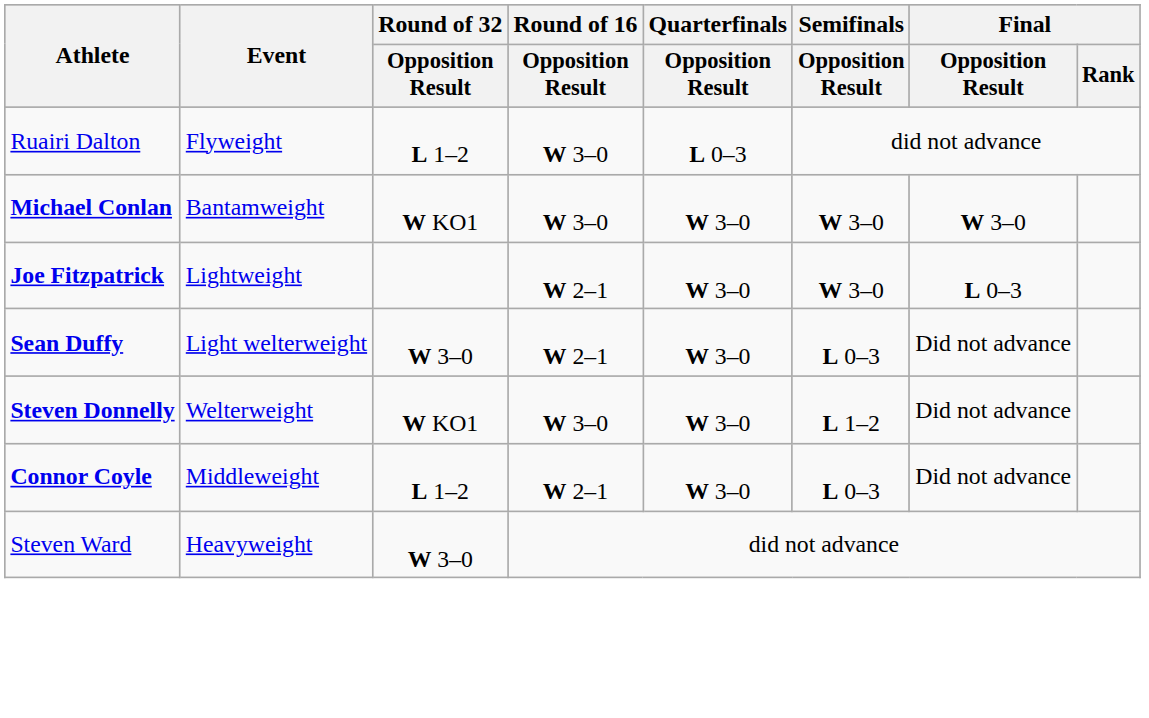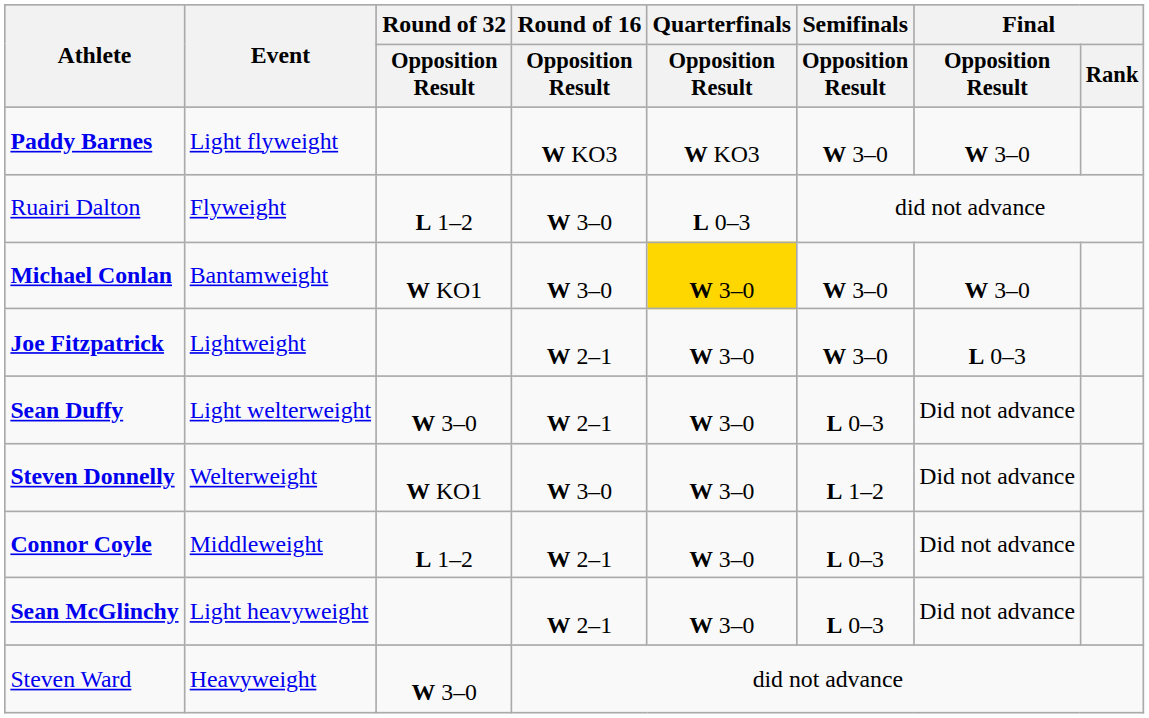+ row: Paddy Barnes | Light flyweight | W KO3 | W KO3 | W 3–0 | W 3–0
Michael Conlan | Quarterfinals / Opposition Result: no background -> gold background
+ row: Sean McGlinchy | Light heavyweight | W 2–1 | W 3–0 | L 0–3 | Did not advance
